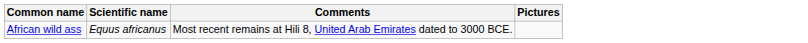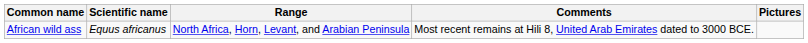+ column: Range | North Africa, Horn, Levant, and Arabian Peninsula
